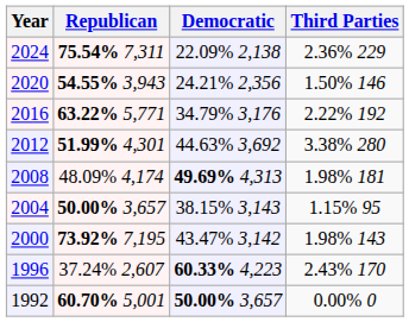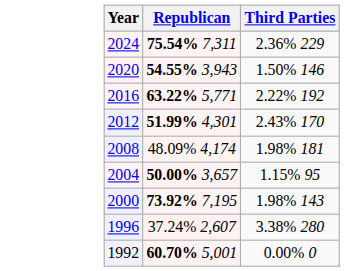- column: Democratic | 22.09% 2,138 | 24.21% 2,356 | 34.79% 3,176 | 44.63% 3,692 | 49.69% 4,313 | 38.15% 3,143 | 43.47% 3,142 | 60.33% 4,223 | 50.00% 3,657
2012 | Third Parties: 3.38% 280 -> 2.43% 170
1996 | Third Parties: 2.43% 170 -> 3.38% 280
